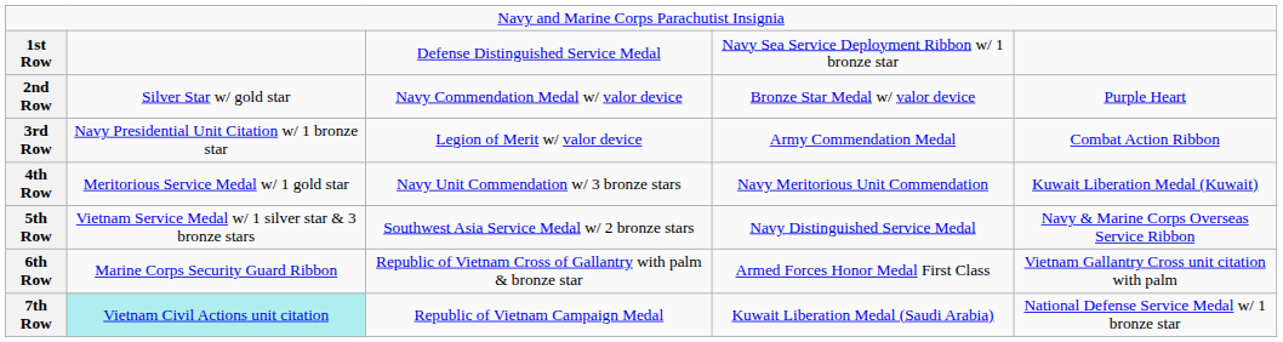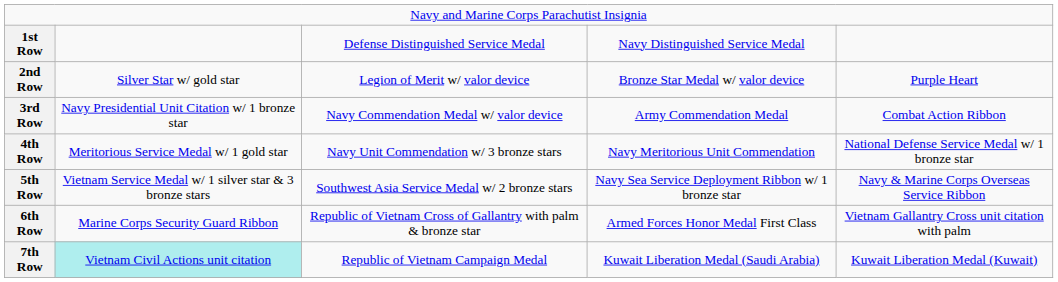1st Row | column 4: Navy Sea Service Deployment Ribbon w/ 1 bronze star -> Navy Distinguished Service Medal
2nd Row | column 3: Navy Commendation Medal w/ valor device -> Legion of Merit w/ valor device
3rd Row | column 3: Legion of Merit w/ valor device -> Navy Commendation Medal w/ valor device
4th Row | column 5: Kuwait Liberation Medal (Kuwait) -> National Defense Service Medal w/ 1 bronze star
5th Row | column 4: Navy Distinguished Service Medal -> Navy Sea Service Deployment Ribbon w/ 1 bronze star
7th Row | column 5: National Defense Service Medal w/ 1 bronze star -> Kuwait Liberation Medal (Kuwait)
